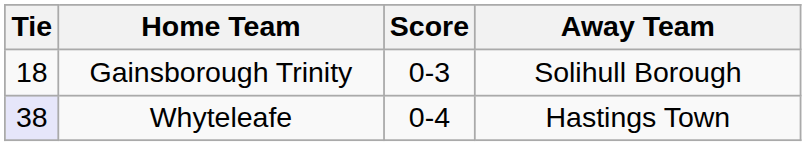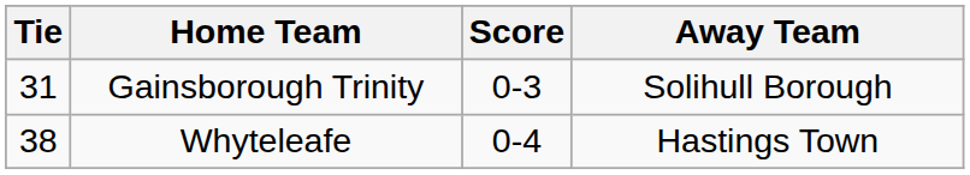Gainsborough Trinity | Tie: 18 -> 31
Whyteleafe | Tie: lavender background -> no background
